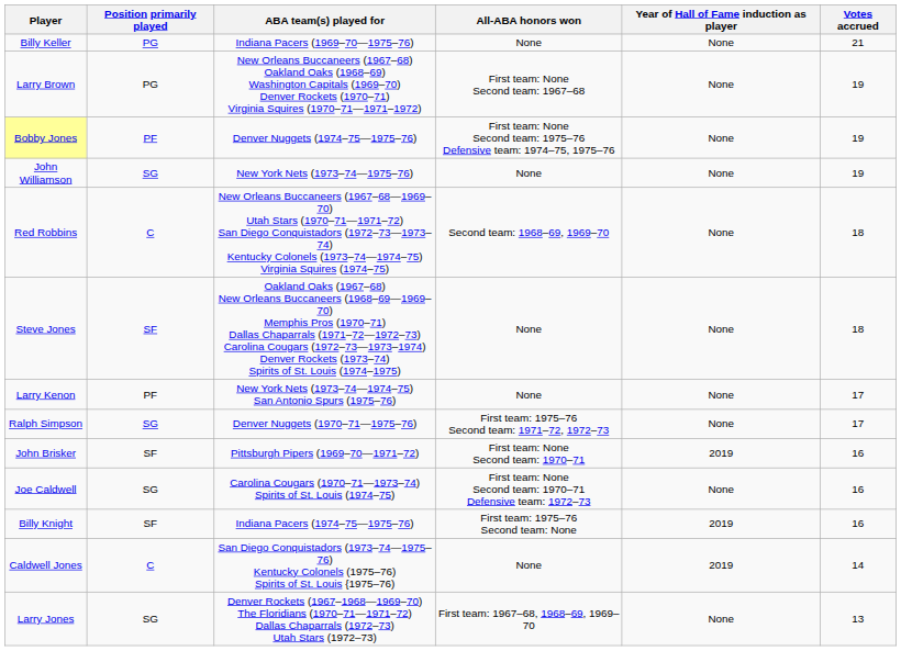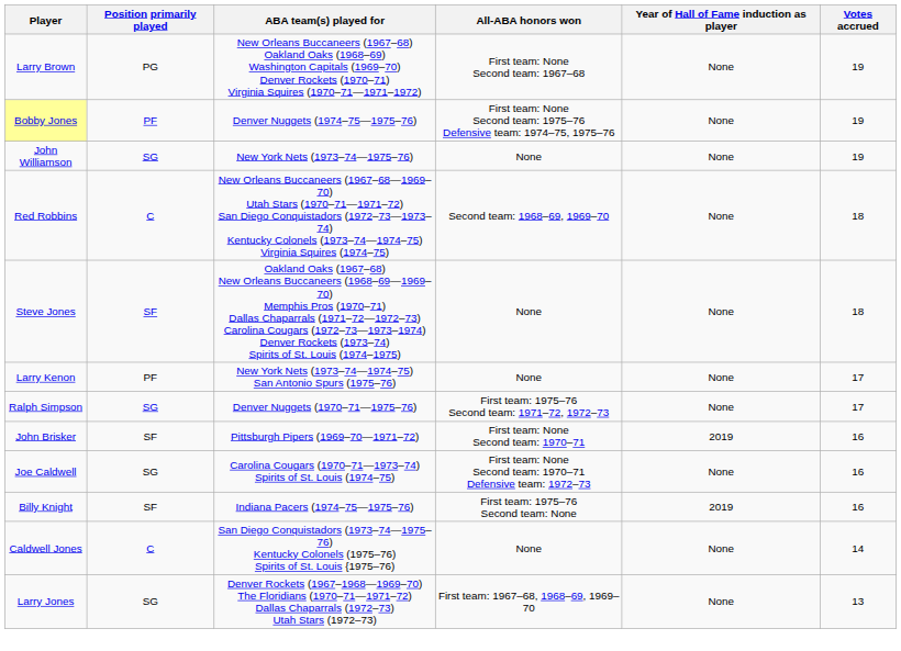- row: Billy Keller | PG | Indiana Pacers (1969–70—1975–76) | None | None | 21
Caldwell Jones | Year of Hall of Fame induction as player: 2019 -> None
